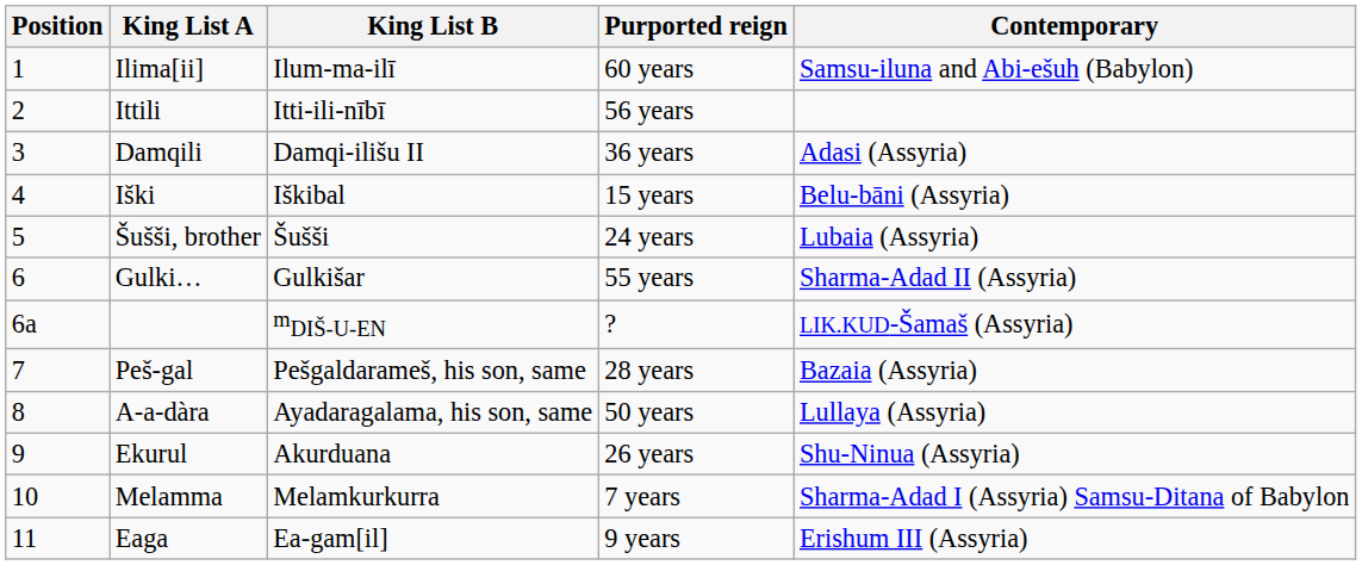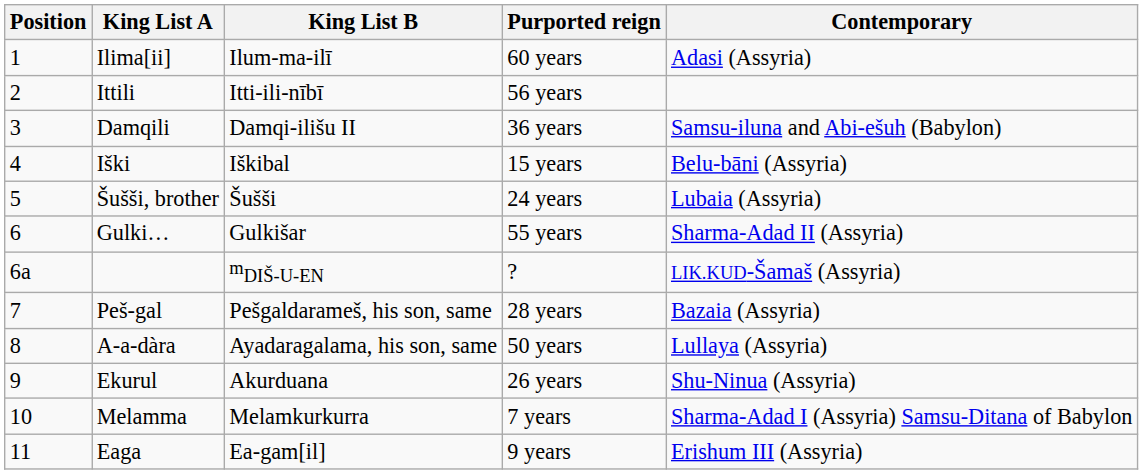Ilima[ii] | Contemporary: Samsu-iluna and Abi-ešuh (Babylon) -> Adasi (Assyria)
Damqili | Contemporary: Adasi (Assyria) -> Samsu-iluna and Abi-ešuh (Babylon)
